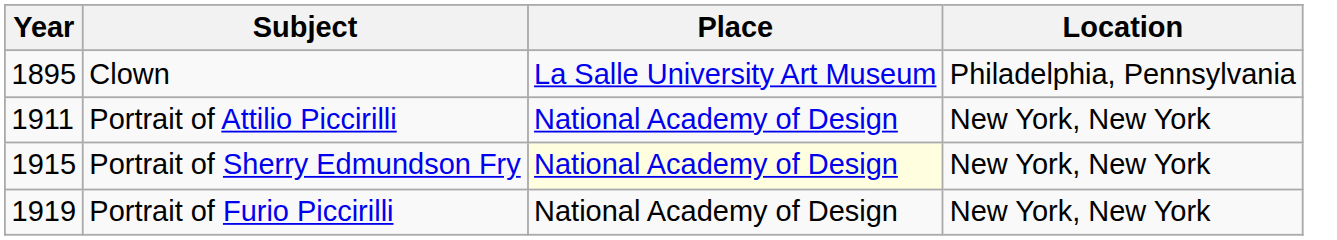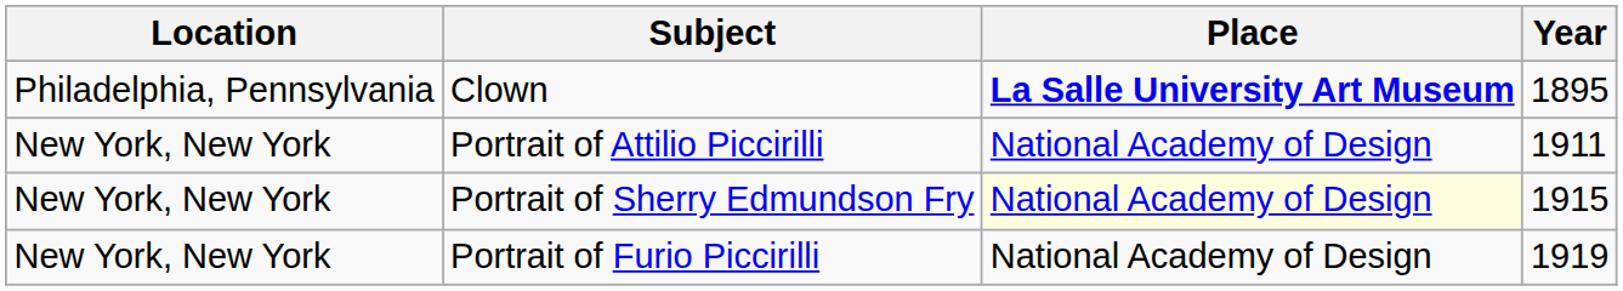columns swapped: Year <-> Location
Clown | Place: normal -> bold
